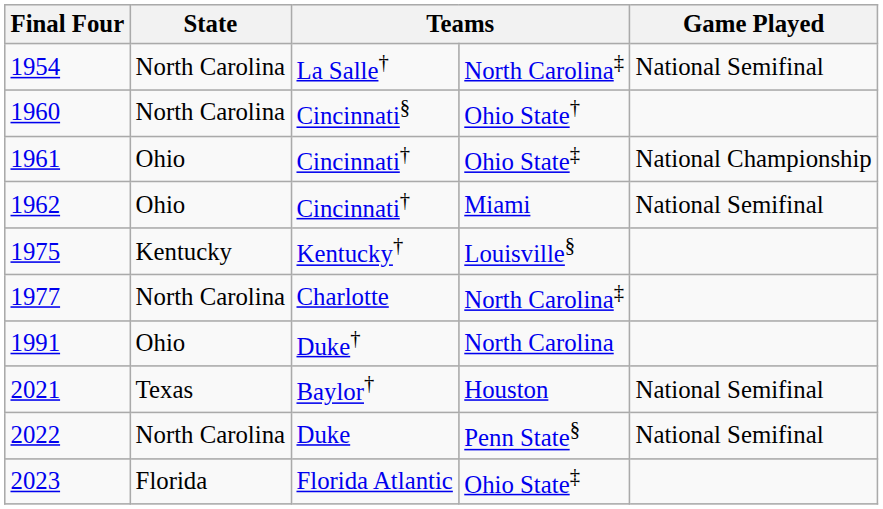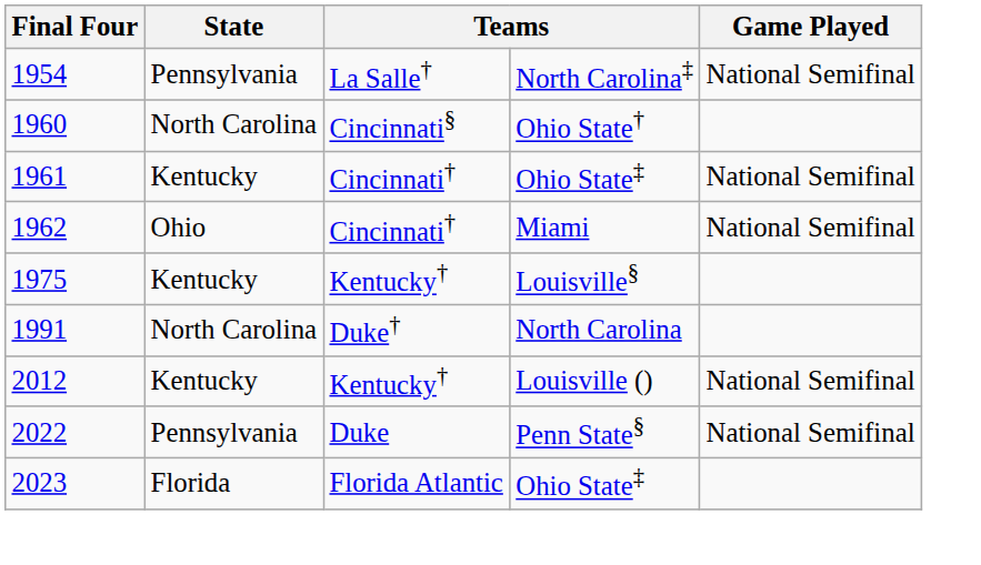1954 | State: North Carolina -> Pennsylvania
1961 | State: Ohio -> Kentucky
1961 | Game Played: National Championship -> National Semifinal
- row: 1977 | North Carolina | Charlotte | North Carolina‡
1991 | State: Ohio -> North Carolina
+ row: 2012 | Kentucky | Kentucky† | Louisville () | National Semifinal
- row: 2021 | Texas | Baylor† | Houston | National Semifinal
2022 | State: North Carolina -> Pennsylvania
